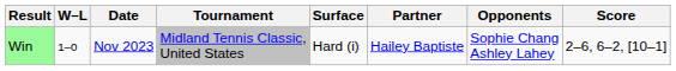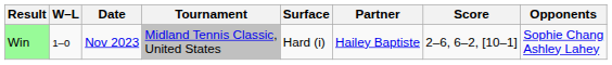columns swapped: Opponents <-> Score
